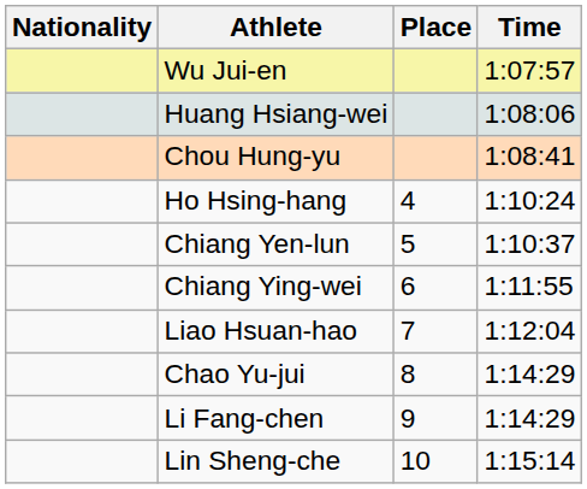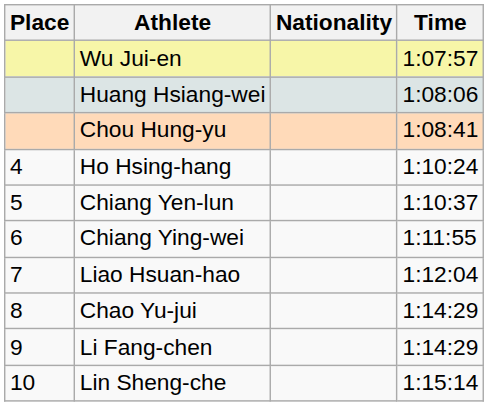columns swapped: Place <-> Nationality
